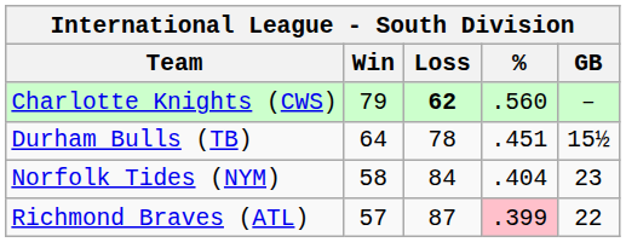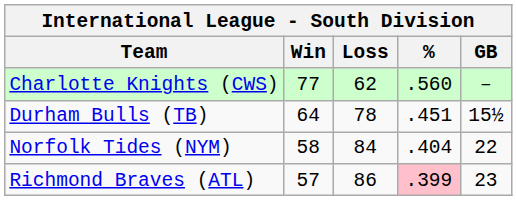Charlotte Knights (CWS) | Win: 79 -> 77
Charlotte Knights (CWS) | Loss: bold -> normal
Norfolk Tides (NYM) | GB: 23 -> 22
Richmond Braves (ATL) | Loss: 87 -> 86
Richmond Braves (ATL) | GB: 22 -> 23
